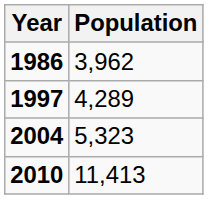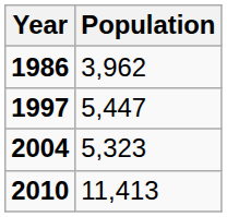1997 | Population: 4,289 -> 5,447
